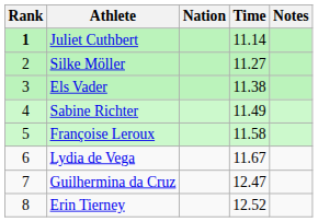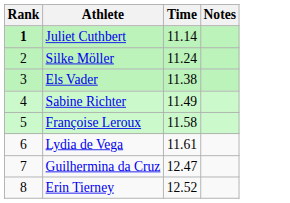- column: Nation
Silke Möller | Time: 11.27 -> 11.24
Lydia de Vega | Time: 11.67 -> 11.61
